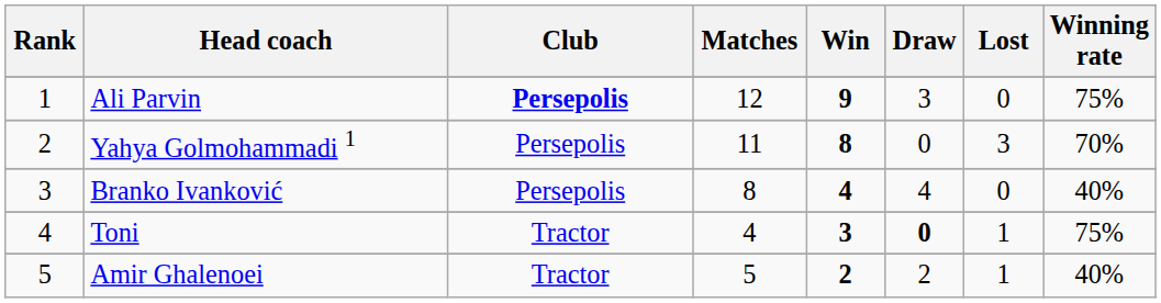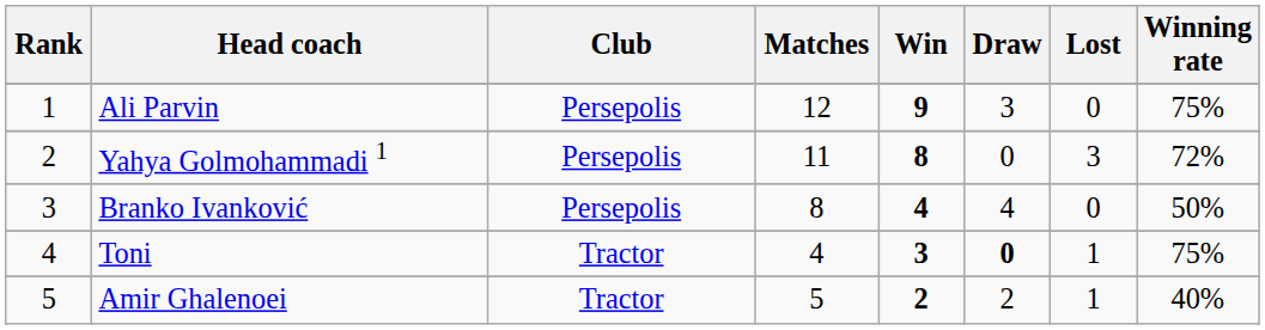Ali Parvin | Club: bold -> normal
Yahya Golmohammadi 1 | Winning rate: 70% -> 72%
Branko Ivanković | Winning rate: 40% -> 50%
